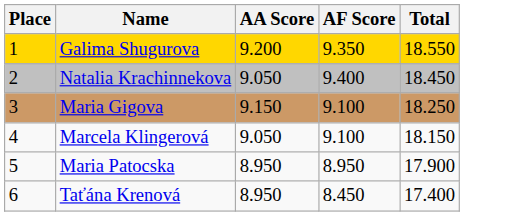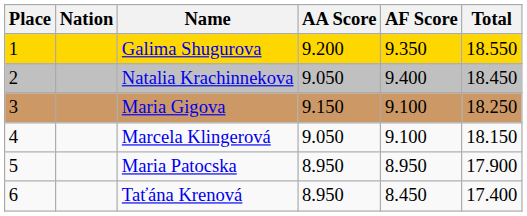+ column: Nation
